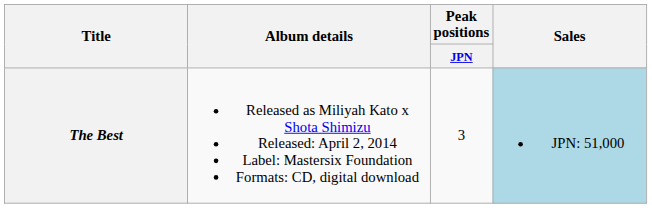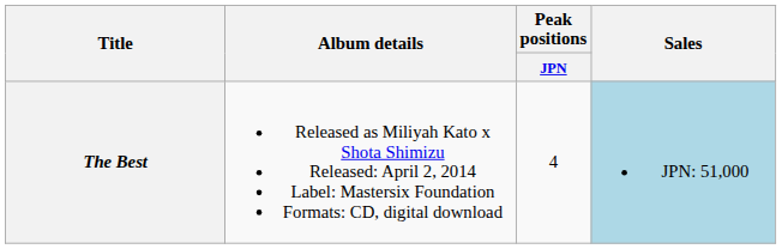The Best | Peak positions / JPN: 3 -> 4
